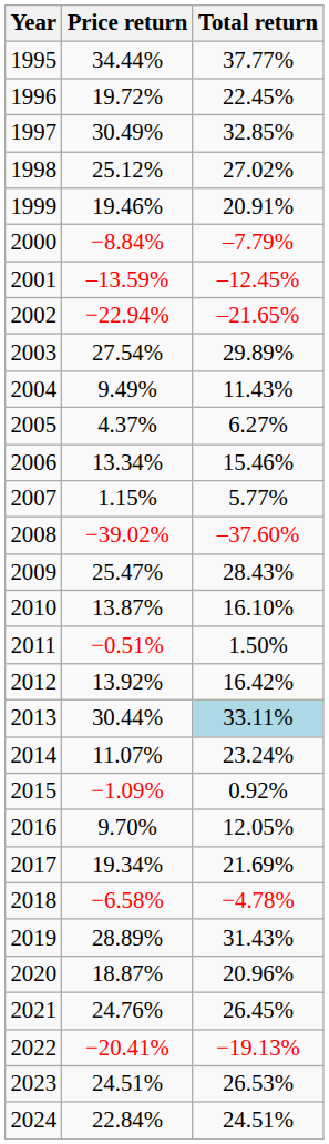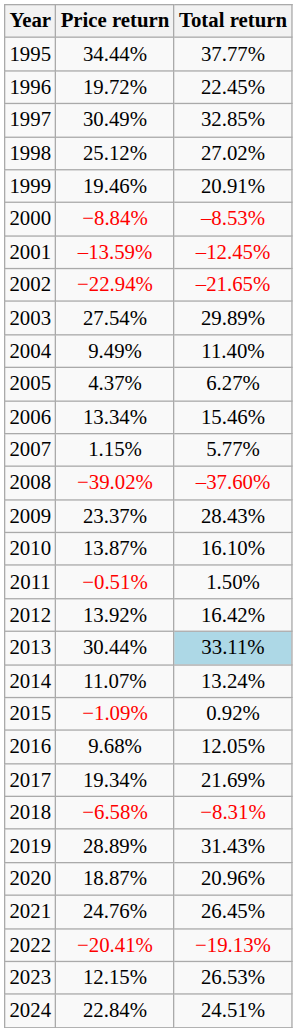2000 | Total return: –7.79% -> –8.53%
2004 | Total return: 11.43% -> 11.40%
2009 | Price return: 25.47% -> 23.37%
2014 | Total return: 23.24% -> 13.24%
2016 | Price return: 9.70% -> 9.68%
2018 | Total return: −4.78% -> −8.31%
2023 | Price return: 24.51% -> 12.15%
